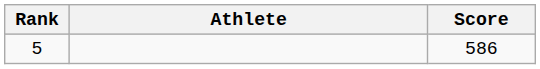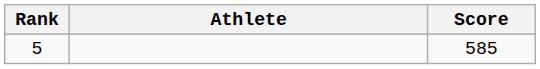5 | Score: 586 -> 585
